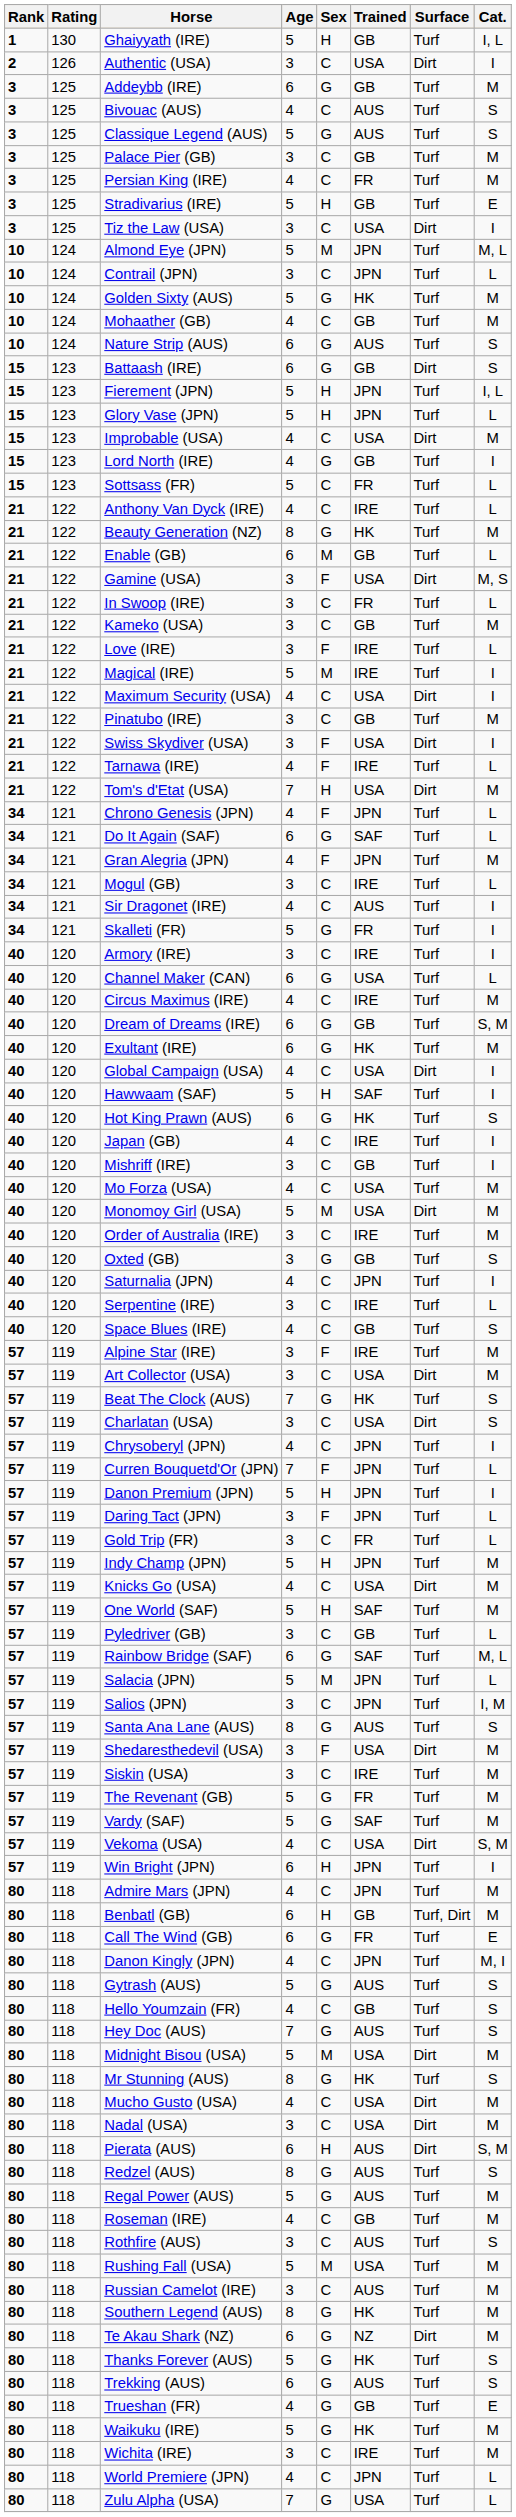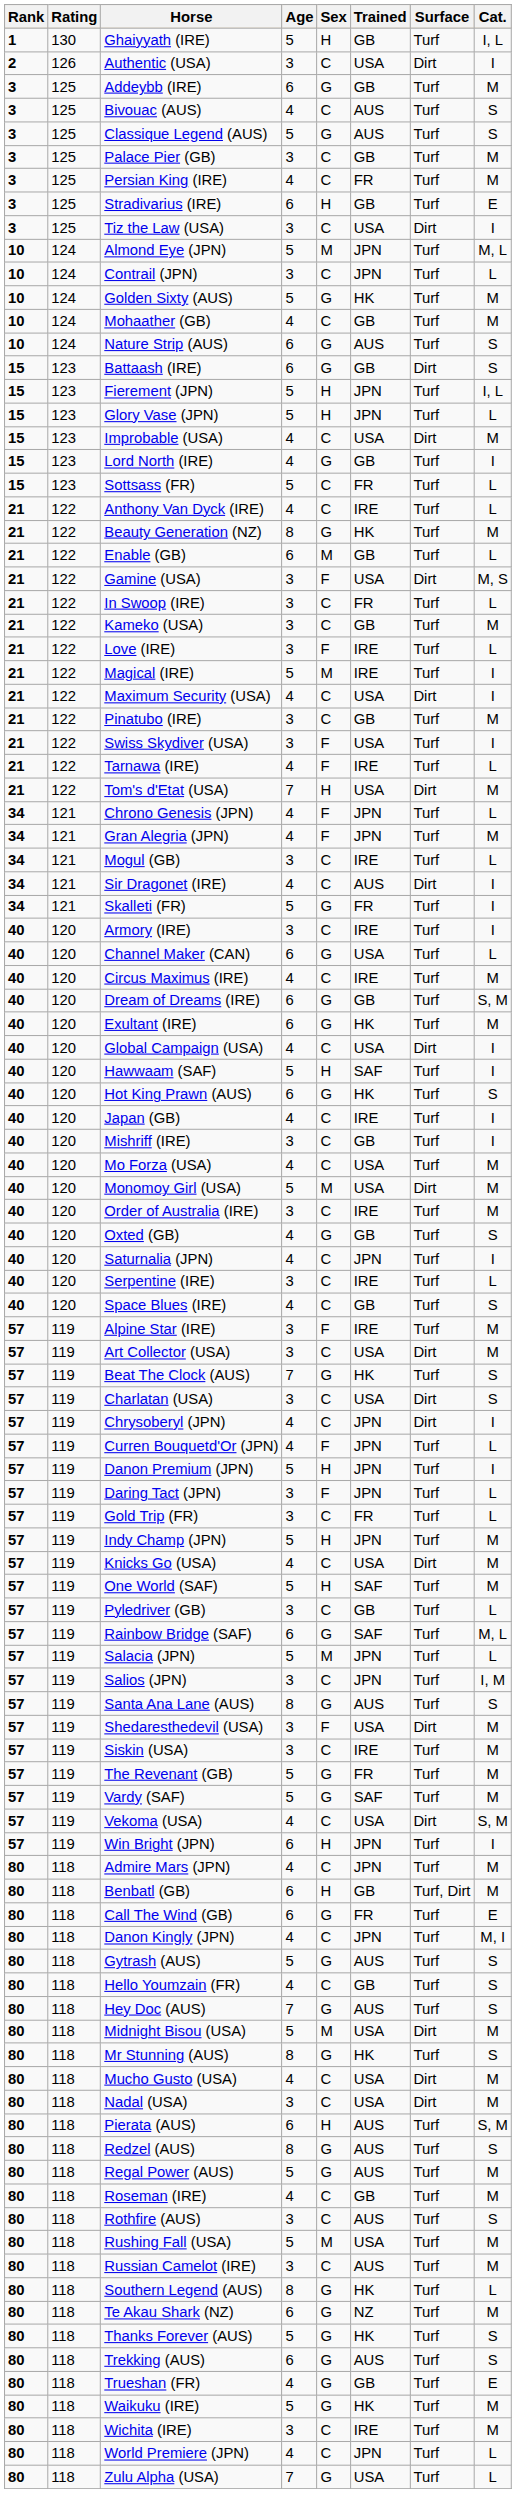Stradivarius (IRE) | Age: 5 -> 6
Swiss Skydiver (USA) | Surface: Dirt -> Turf
- row: 34 | 121 | Do It Again (SAF) | 6 | G | SAF | Turf | L
Sir Dragonet (IRE) | Surface: Turf -> Dirt
Oxted (GB) | Age: 3 -> 4
Chrysoberyl (JPN) | Surface: Turf -> Dirt
Curren Bouquetd'Or (JPN) | Age: 7 -> 4
Pierata (AUS) | Surface: Dirt -> Turf
Southern Legend (AUS) | Cat.: M -> L
Te Akau Shark (NZ) | Surface: Dirt -> Turf
